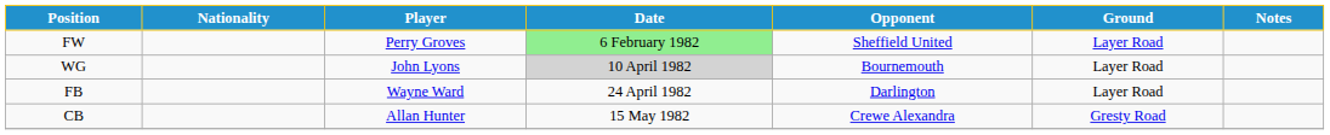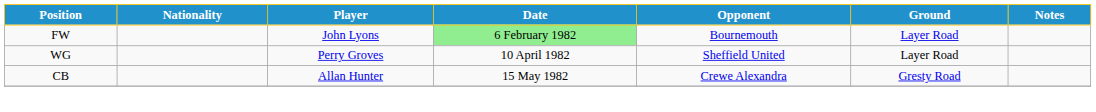FW | Player: Perry Groves -> John Lyons
FW | Opponent: Sheffield United -> Bournemouth
WG | Player: John Lyons -> Perry Groves
WG | Date: lightgrey background -> no background
WG | Opponent: Bournemouth -> Sheffield United
- row: FB | Wayne Ward | 24 April 1982 | Darlington | Layer Road
